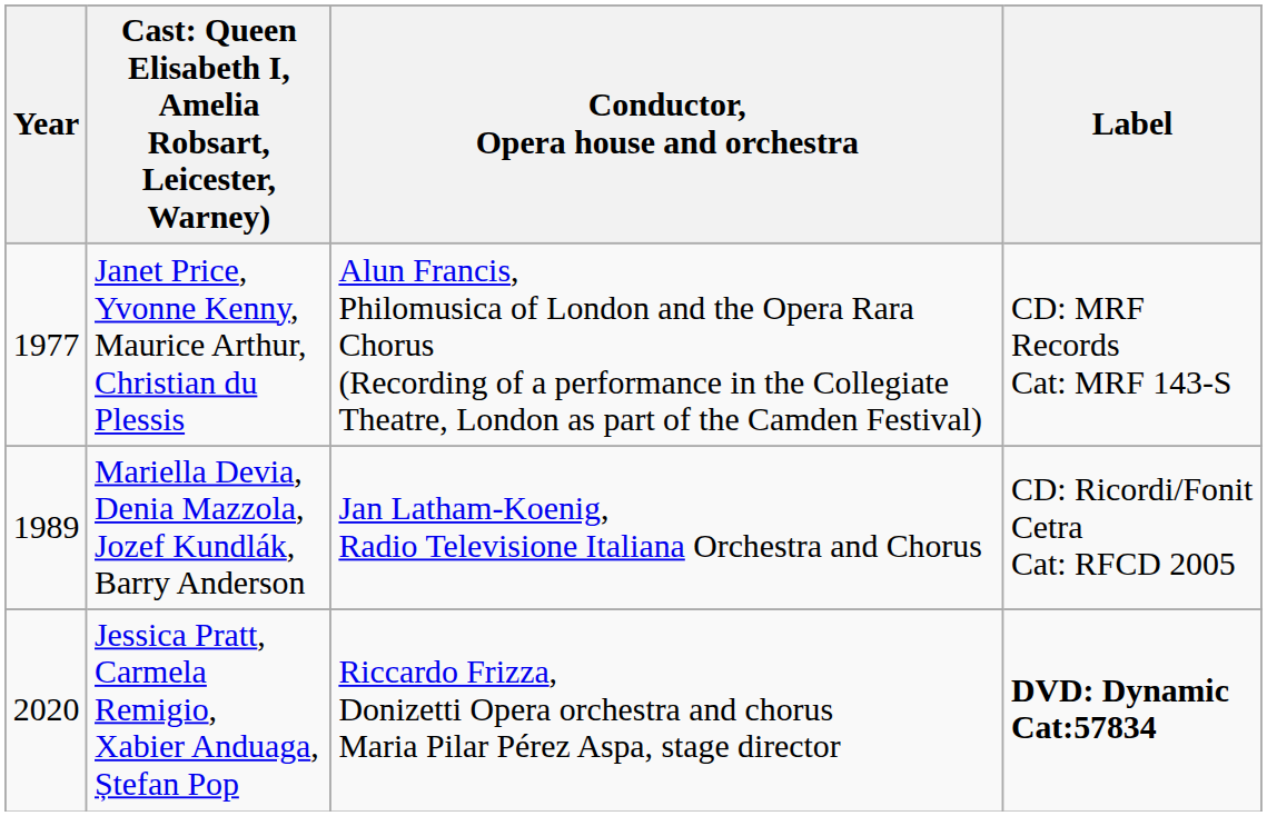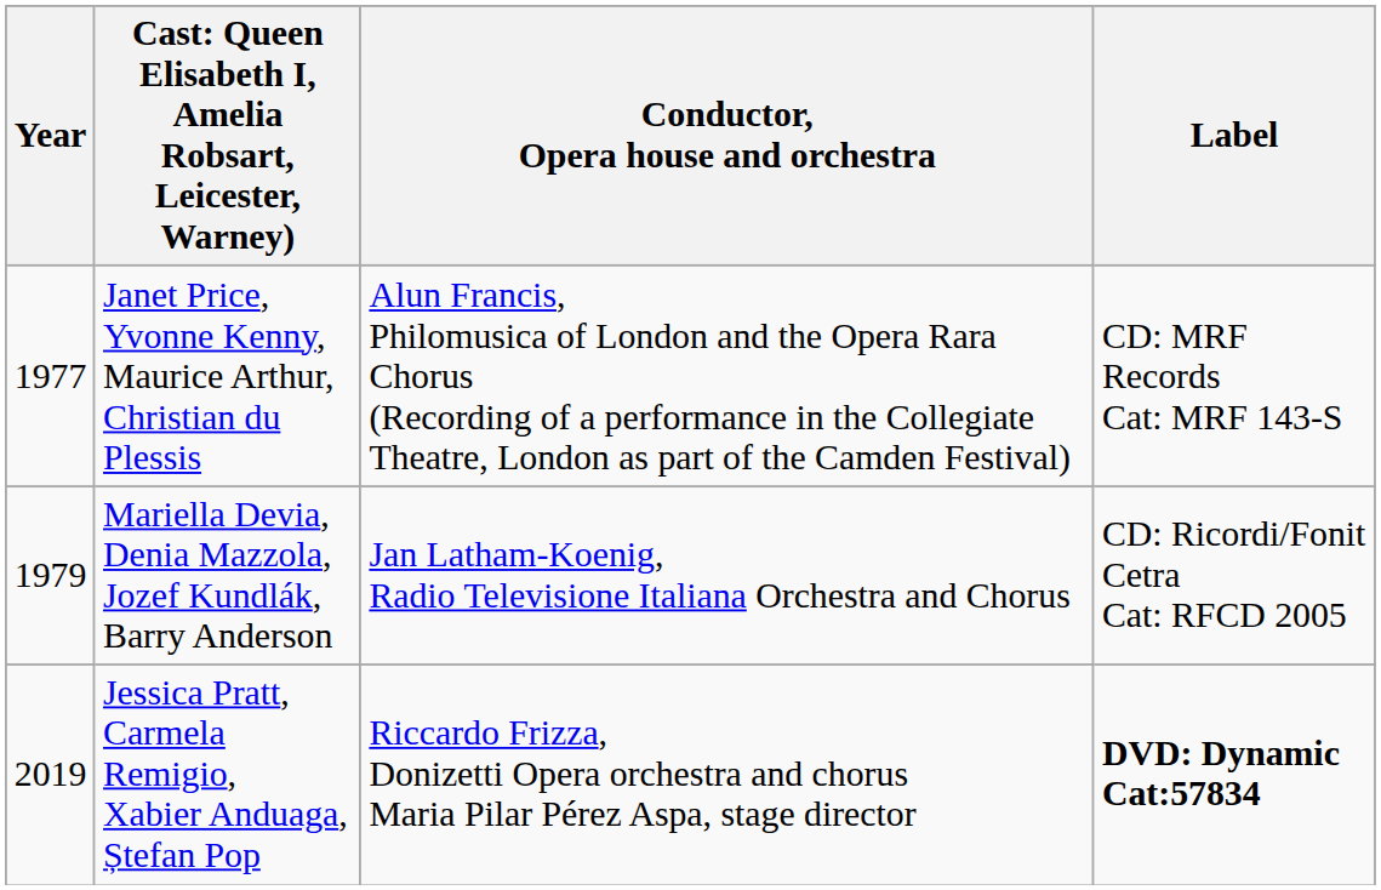Mariella Devia, Denia Mazzola, Jozef Kundlák, Barry Anderson | Year: 1989 -> 1979
Jessica Pratt, Carmela Remigio, Xabier Anduaga, Ștefan Pop | Year: 2020 -> 2019
